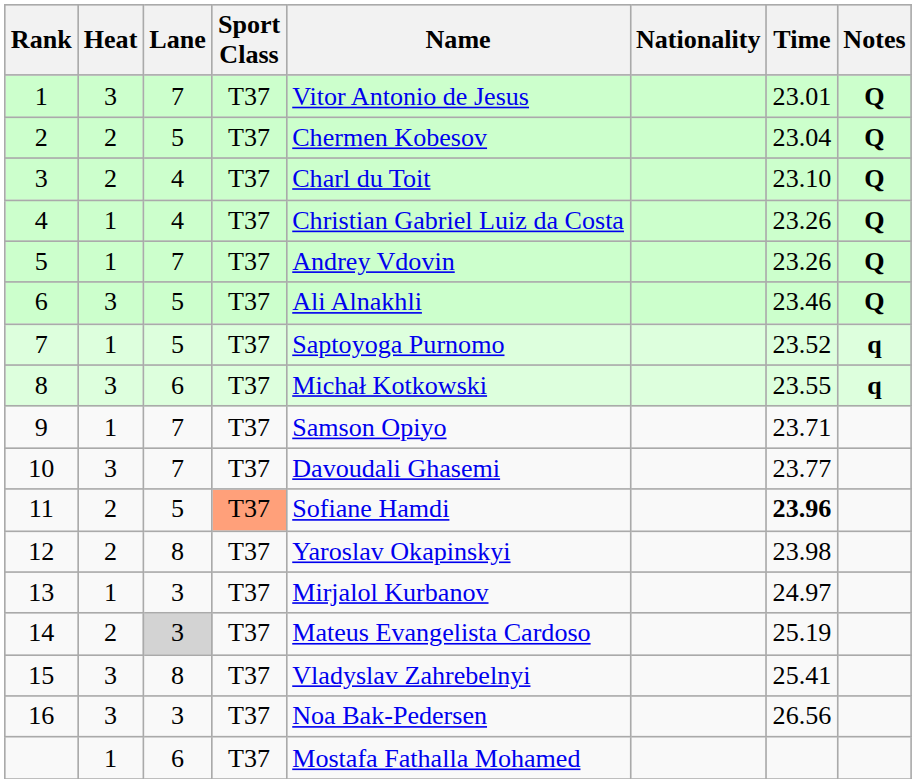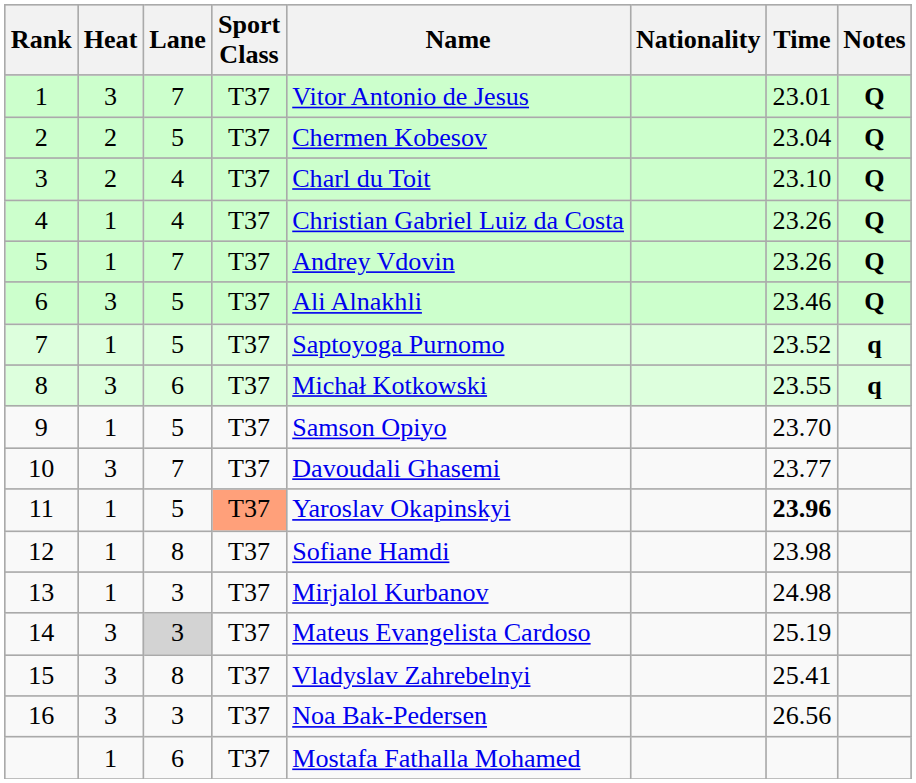9 | Lane: 7 -> 5
9 | Time: 23.71 -> 23.70
11 | Heat: 2 -> 1
11 | Name: Sofiane Hamdi -> Yaroslav Okapinskyi
12 | Heat: 2 -> 1
12 | Name: Yaroslav Okapinskyi -> Sofiane Hamdi
13 | Time: 24.97 -> 24.98
14 | Heat: 2 -> 3
